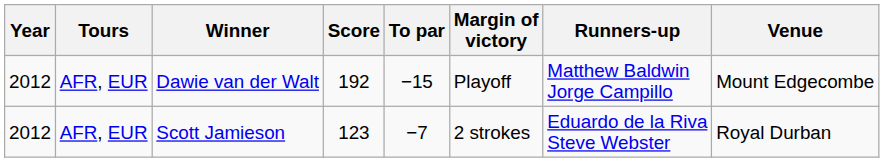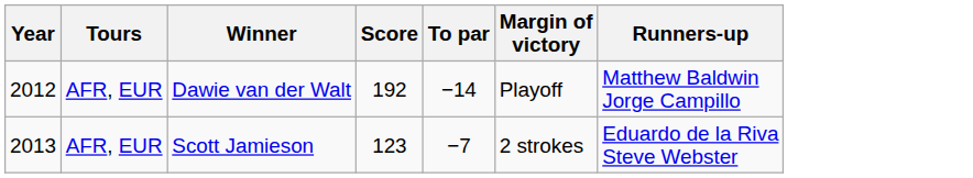- column: Venue | Mount Edgecombe | Royal Durban
Dawie van der Walt | To par: −15 -> −14
Scott Jamieson | Year: 2012 -> 2013
